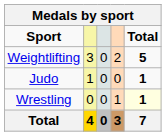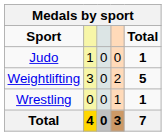rows swapped: Weightlifting <-> Judo
Wrestling | Total: lightyellow background -> no background
